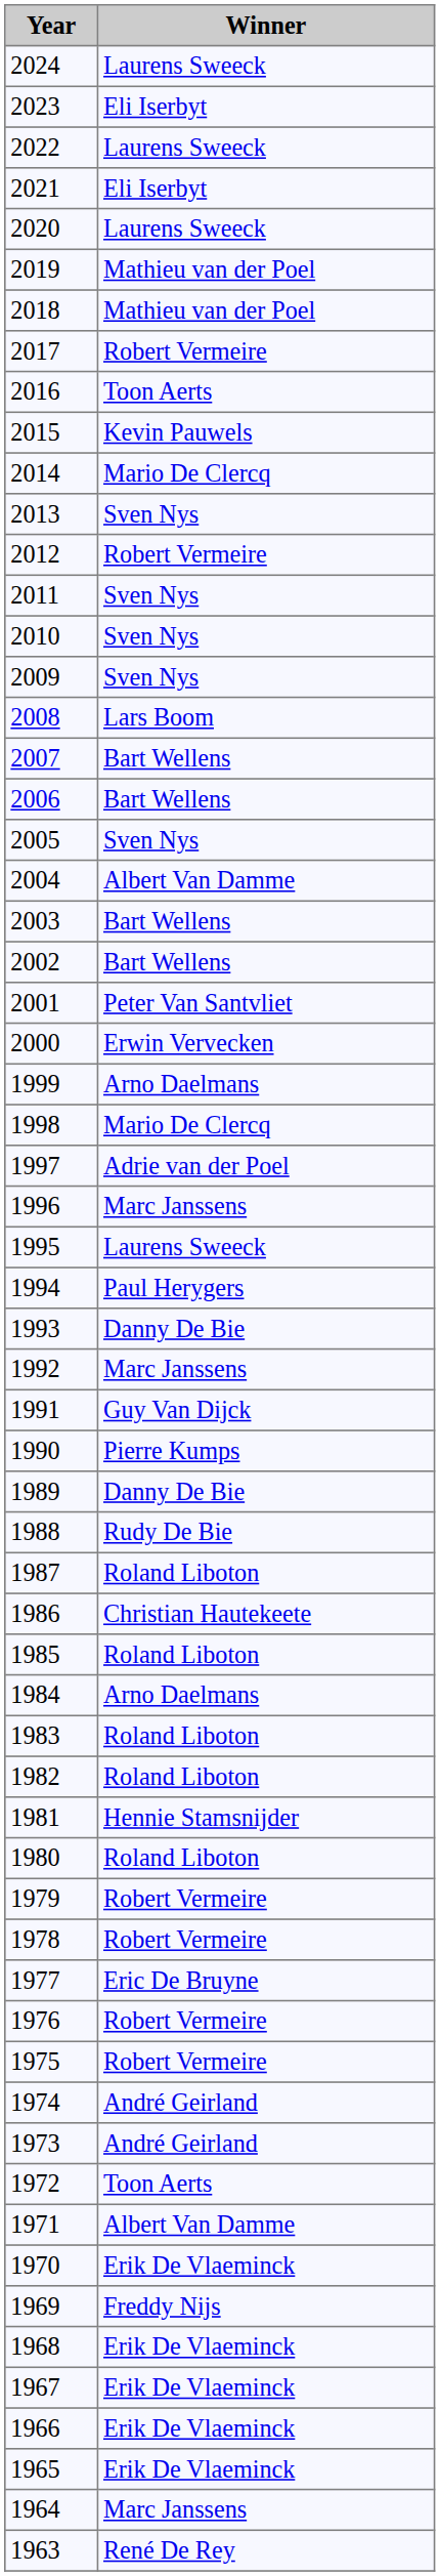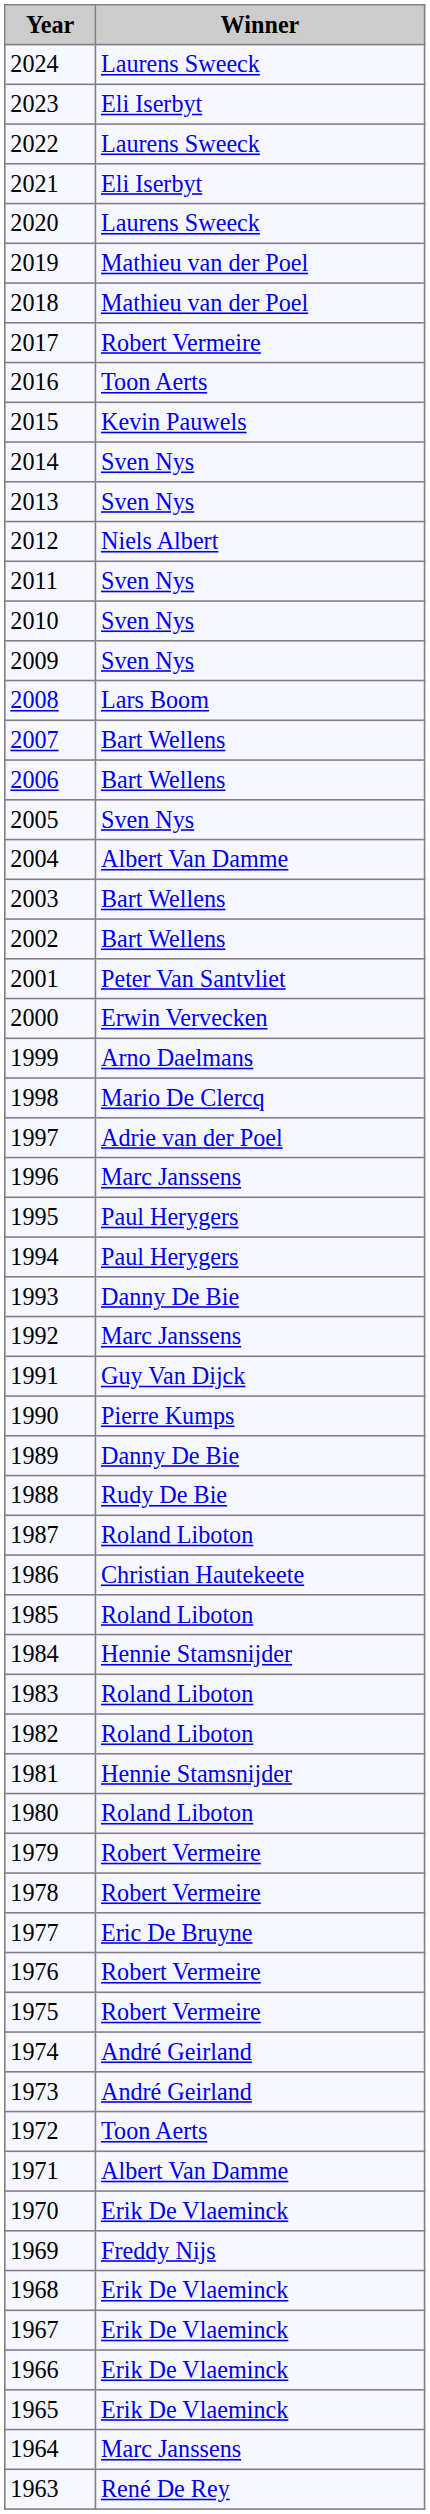2014 | Winner: Mario De Clercq -> Sven Nys
2012 | Winner: Robert Vermeire -> Niels Albert
1995 | Winner: Laurens Sweeck -> Paul Herygers
1984 | Winner: Arno Daelmans -> Hennie Stamsnijder
